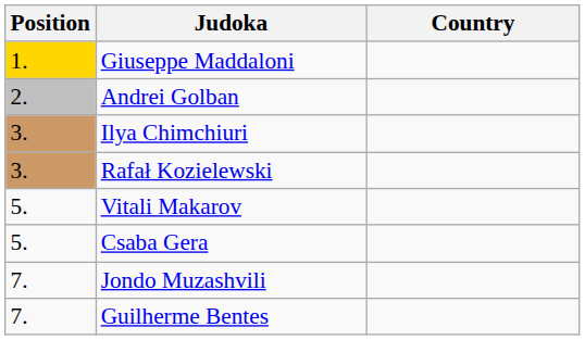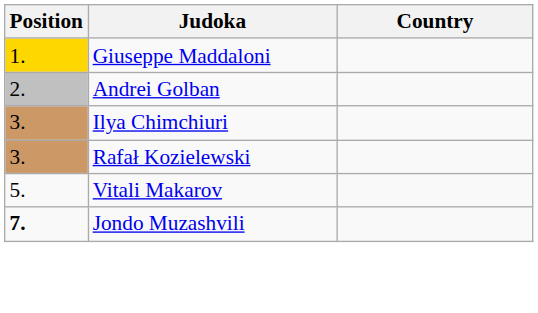- row: 5. | Csaba Gera
Jondo Muzashvili | Position: normal -> bold
- row: 7. | Guilherme Bentes
